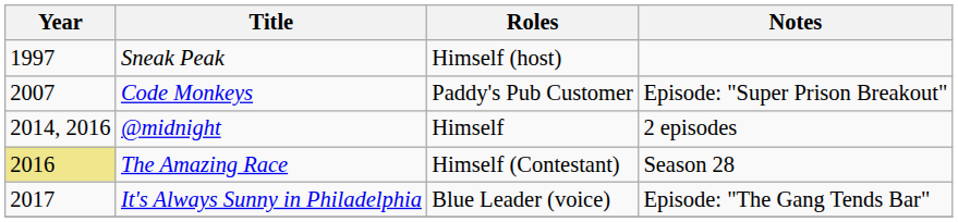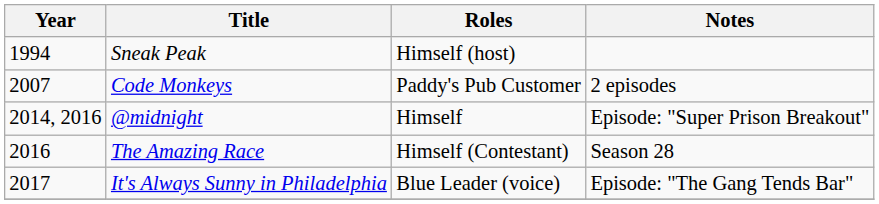Sneak Peak | Year: 1997 -> 1994
Code Monkeys | Notes: Episode: "Super Prison Breakout" -> 2 episodes
@midnight | Notes: 2 episodes -> Episode: "Super Prison Breakout"
The Amazing Race | Year: khaki background -> no background
